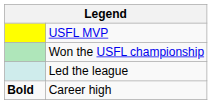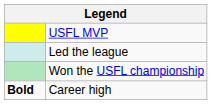rows swapped: Won the USFL championship <-> Led the league
